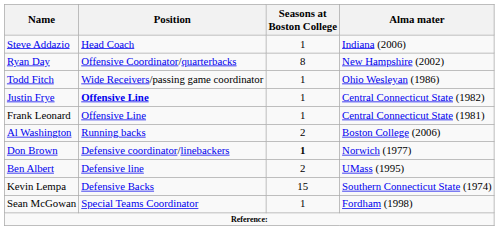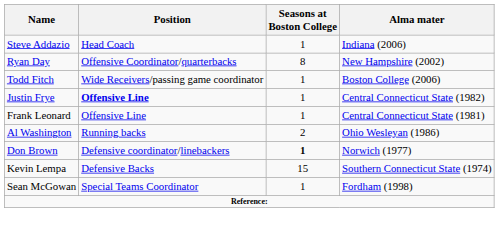Todd Fitch | Alma mater: Ohio Wesleyan (1986) -> Boston College (2006)
Al Washington | Alma mater: Boston College (2006) -> Ohio Wesleyan (1986)
- row: Ben Albert | Defensive line | 2 | UMass (1995)
